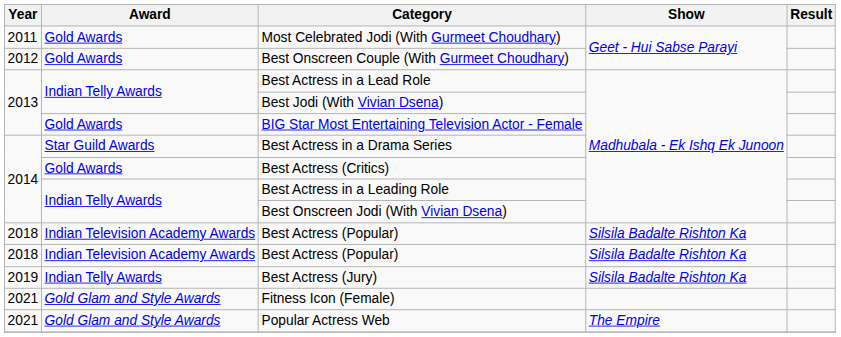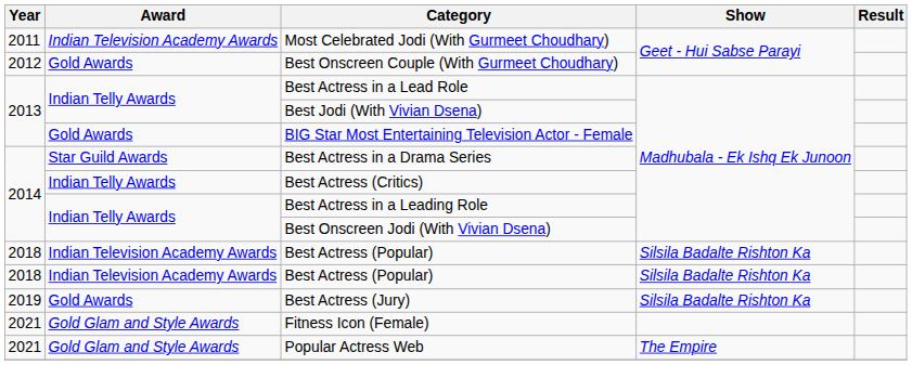Most Celebrated Jodi (With Gurmeet Choudhary) | Award: Gold Awards -> Indian Television Academy Awards
Best Actress (Critics) | Award: Gold Awards -> Indian Telly Awards
Best Actress (Jury) | Award: Indian Telly Awards -> Gold Awards
